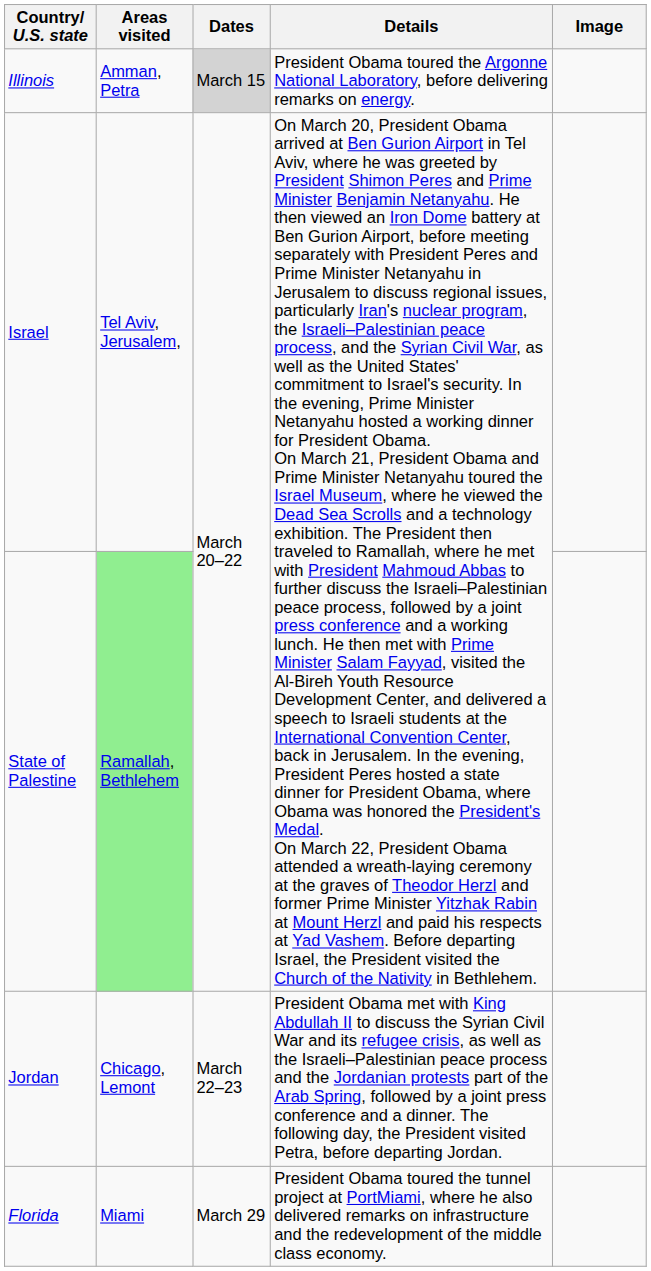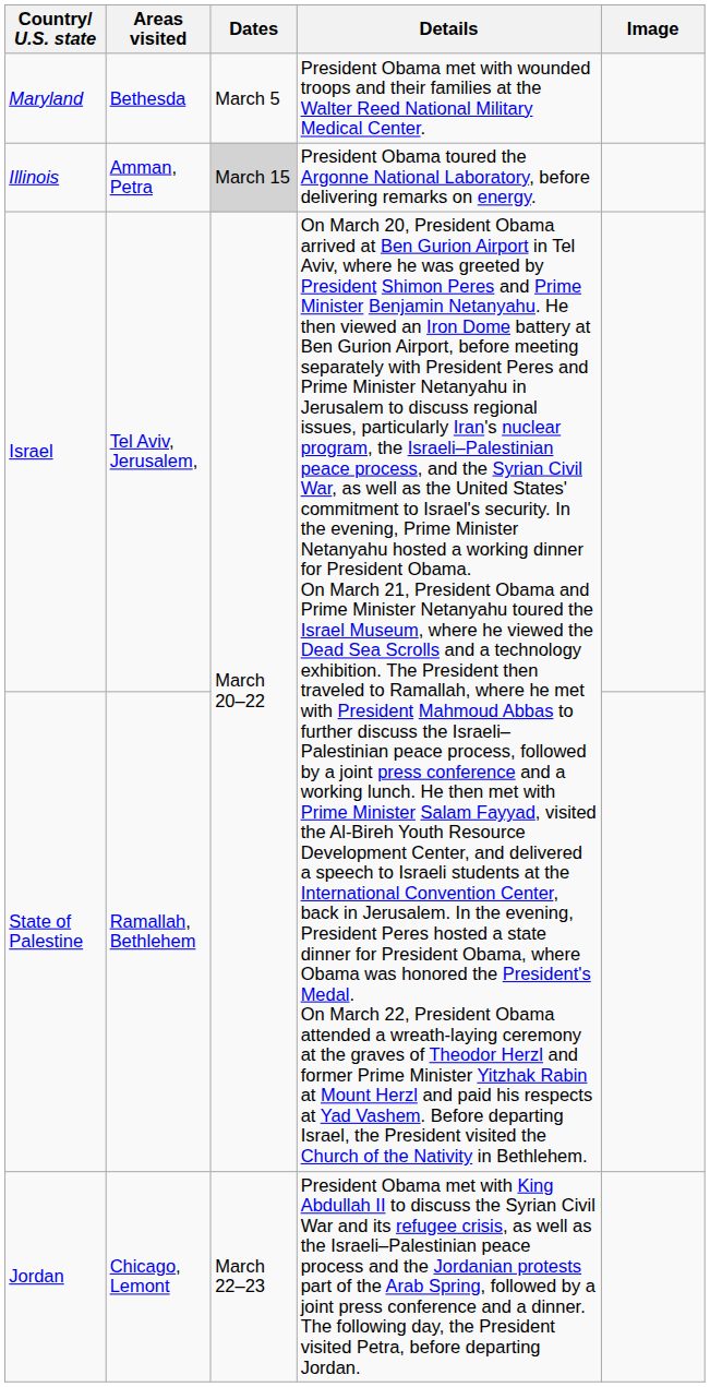+ row: Maryland | Bethesda | March 5 | President Obama met with wounded troops and their families at the Walter Reed National Military Medical Center.
State of Palestine | Areas visited: lightgreen background -> no background
- row: Florida | Miami | March 29 | President Obama toured the tunnel project at PortMiami, where he also delivered remarks on infrastructure and the redevelopment of the middle class economy.
